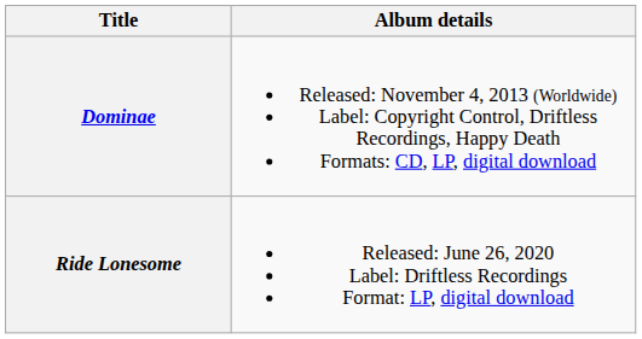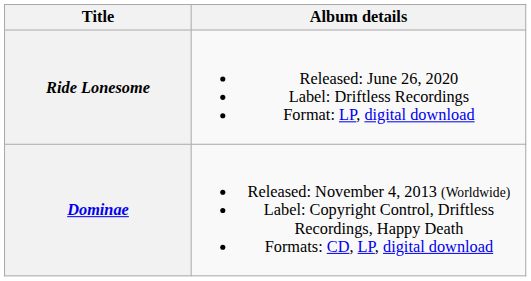rows swapped: Dominae <-> Ride Lonesome
